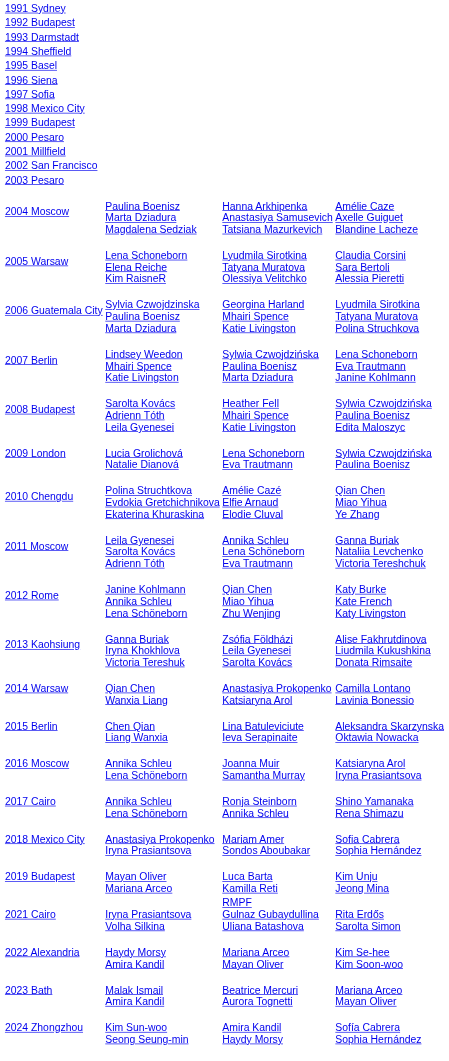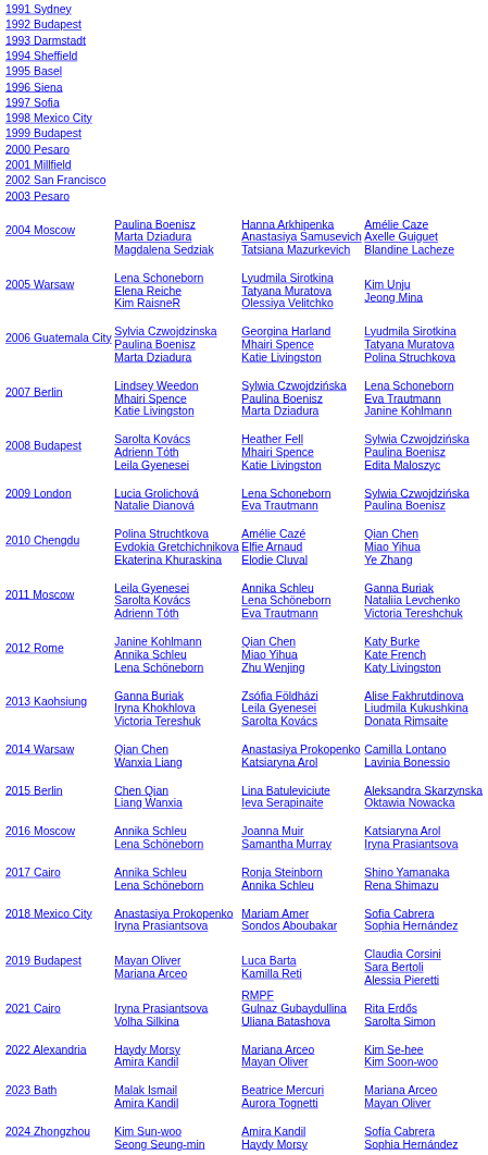2005 Warsaw | column 4: Claudia Corsini Sara Bertoli Alessia Pieretti -> Kim Unju Jeong Mina
2019 Budapest | column 4: Kim Unju Jeong Mina -> Claudia Corsini Sara Bertoli Alessia Pieretti
